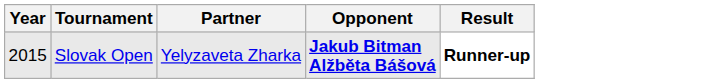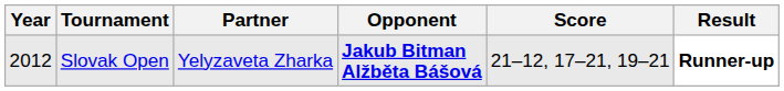+ column: Score | 21–12, 17–21, 19–21
Slovak Open | Year: 2015 -> 2012
